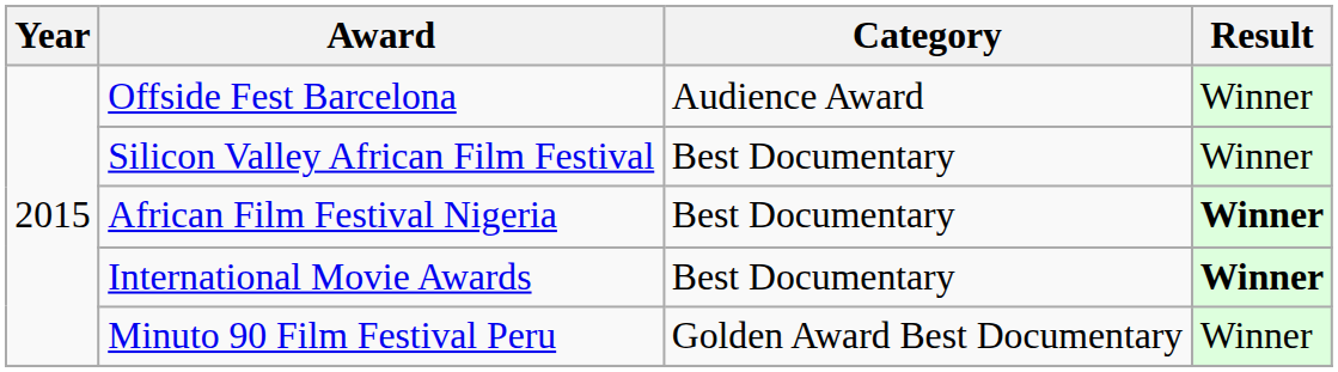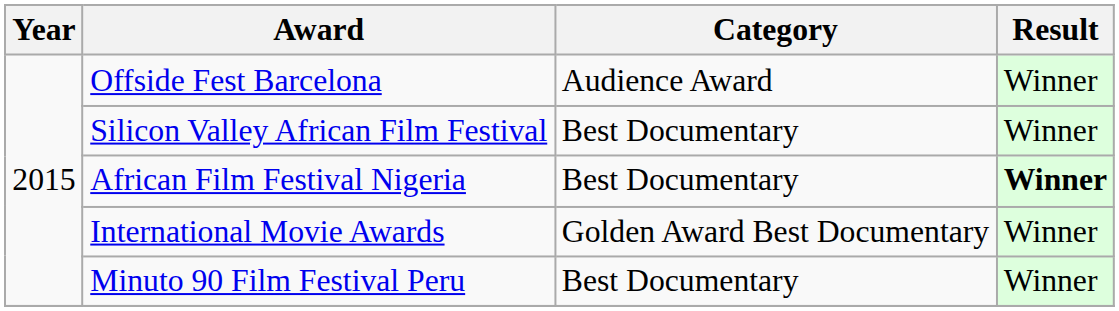International Movie Awards | Category: Best Documentary -> Golden Award Best Documentary
International Movie Awards | Result: bold -> normal
Minuto 90 Film Festival Peru | Category: Golden Award Best Documentary -> Best Documentary
